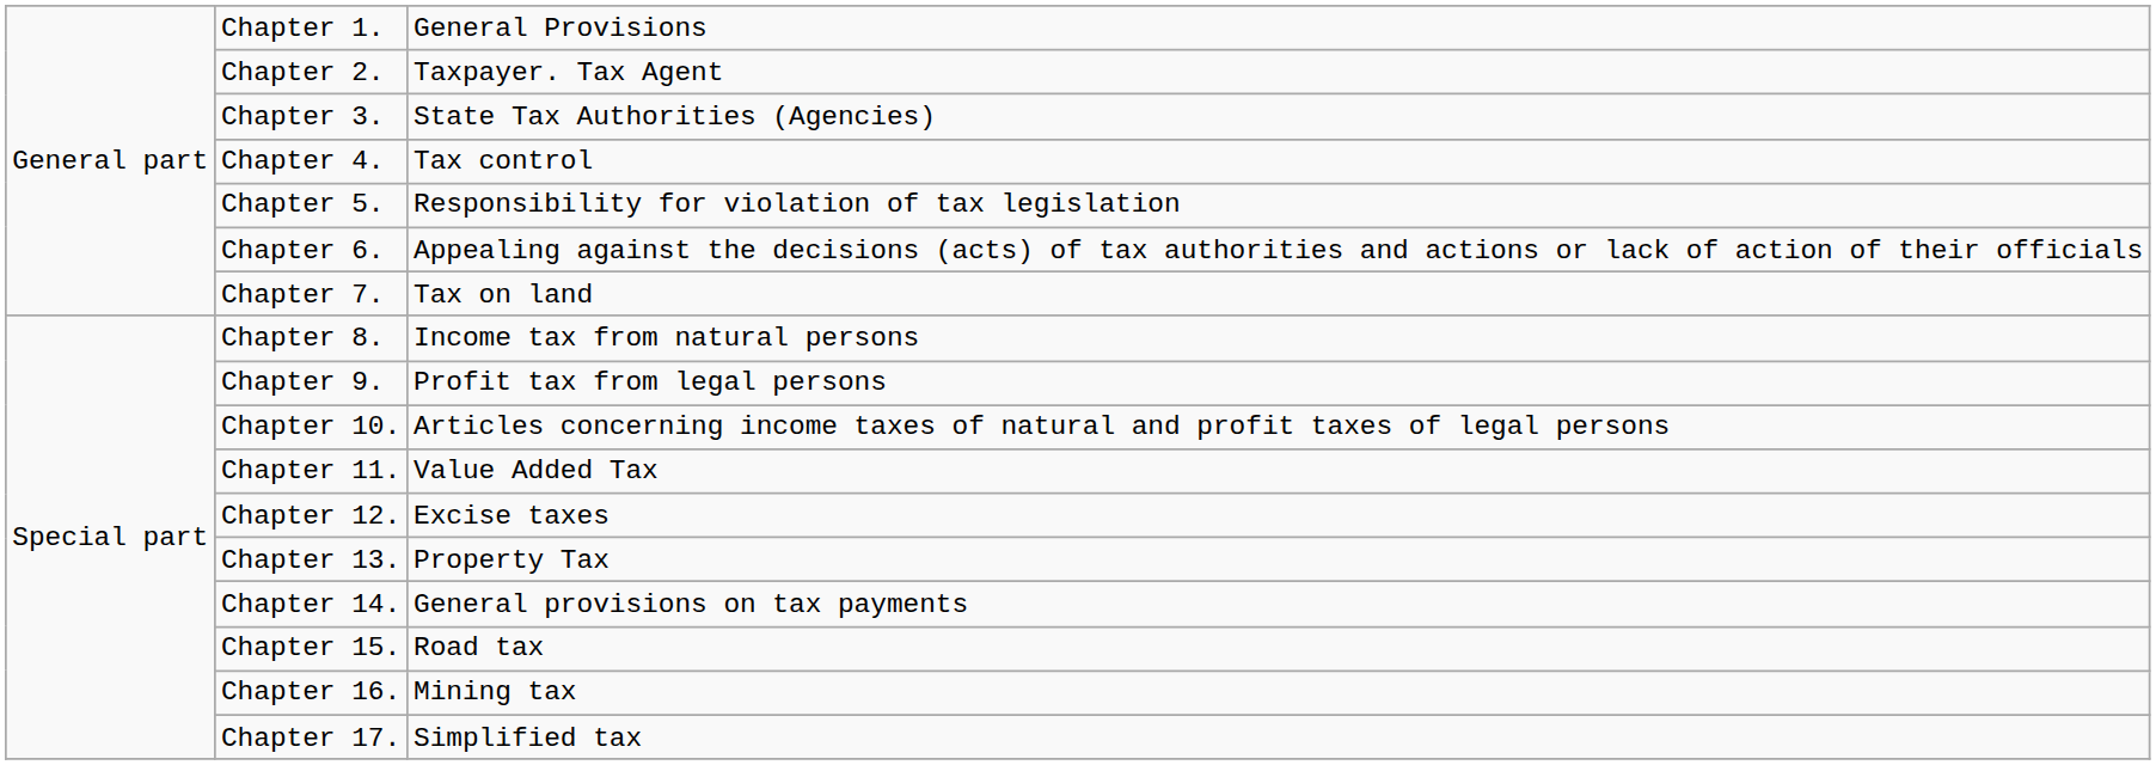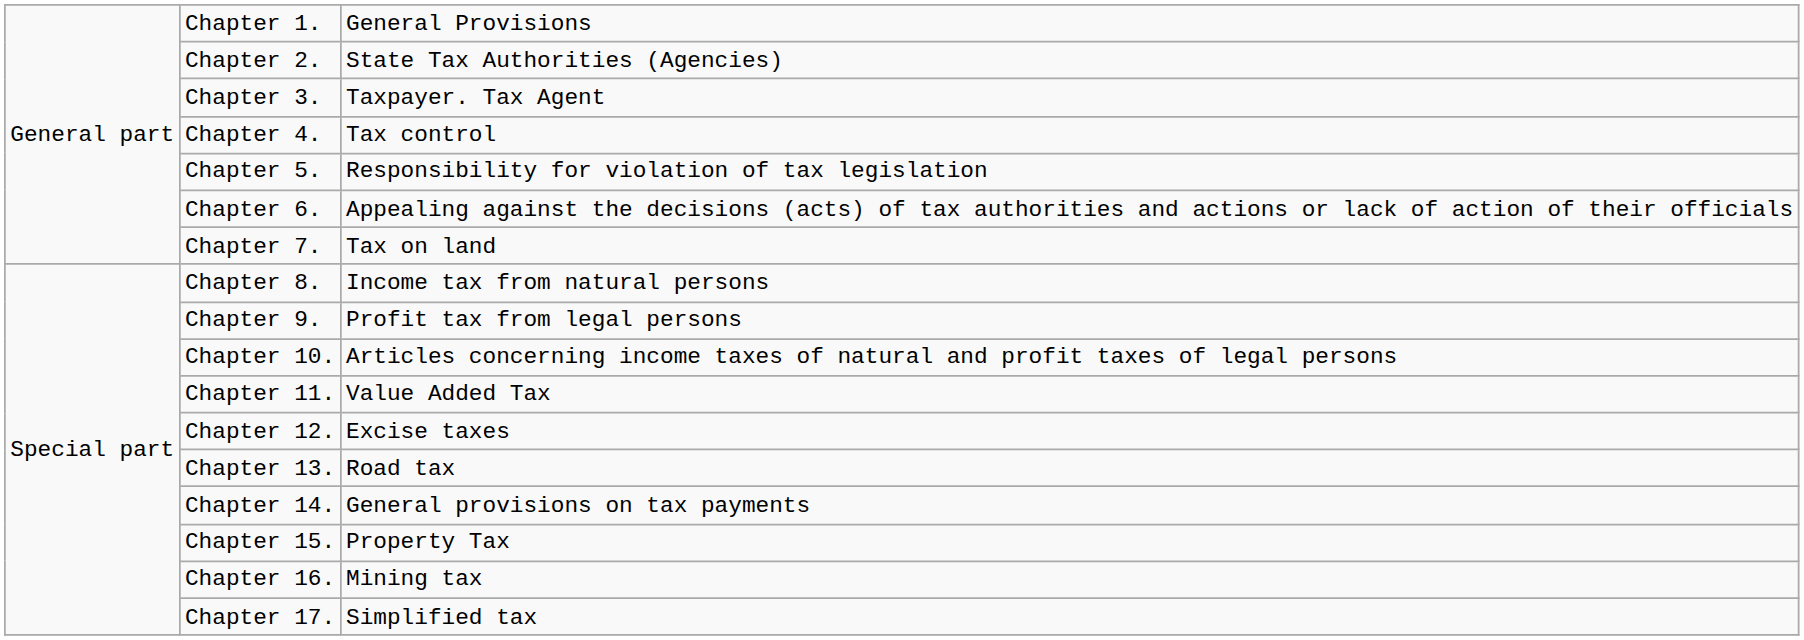Chapter 2. | column 3: Taxpayer. Tax Agent -> State Tax Authorities (Agencies)
Chapter 3. | column 3: State Tax Authorities (Agencies) -> Taxpayer. Tax Agent
Chapter 13. | column 3: Property Tax -> Road tax
Chapter 15. | column 3: Road tax -> Property Tax
